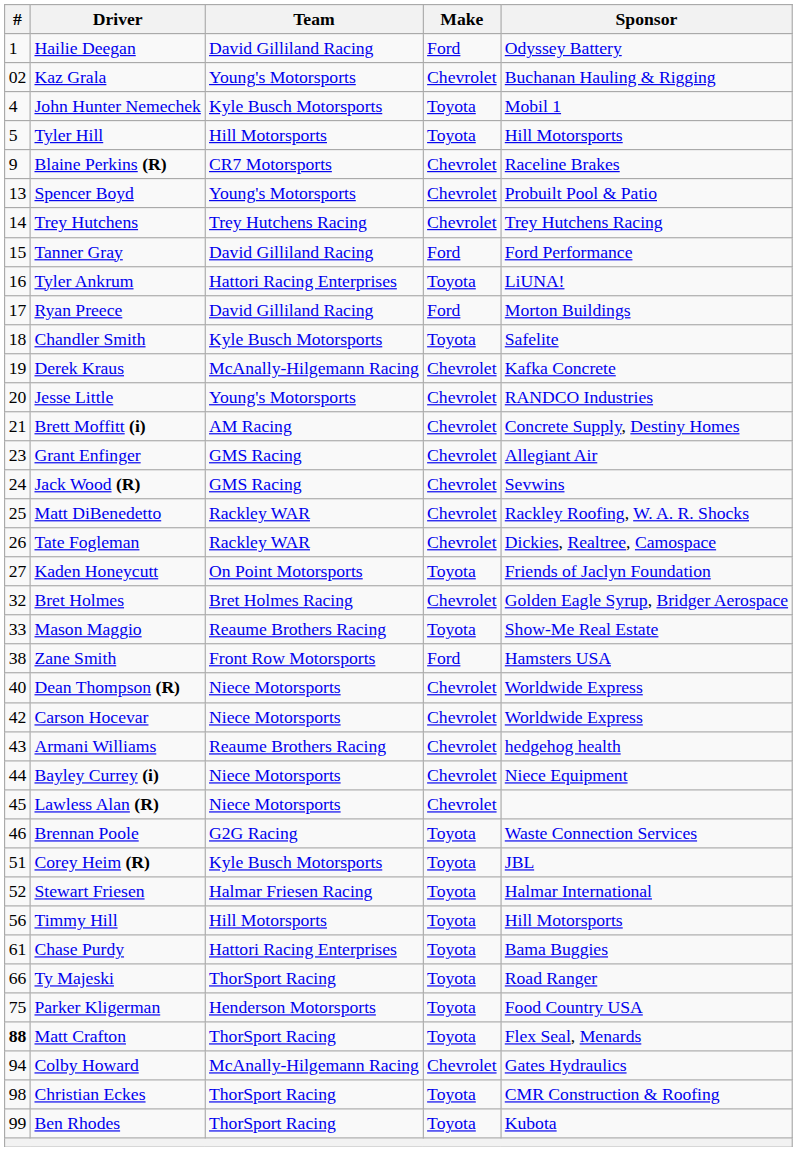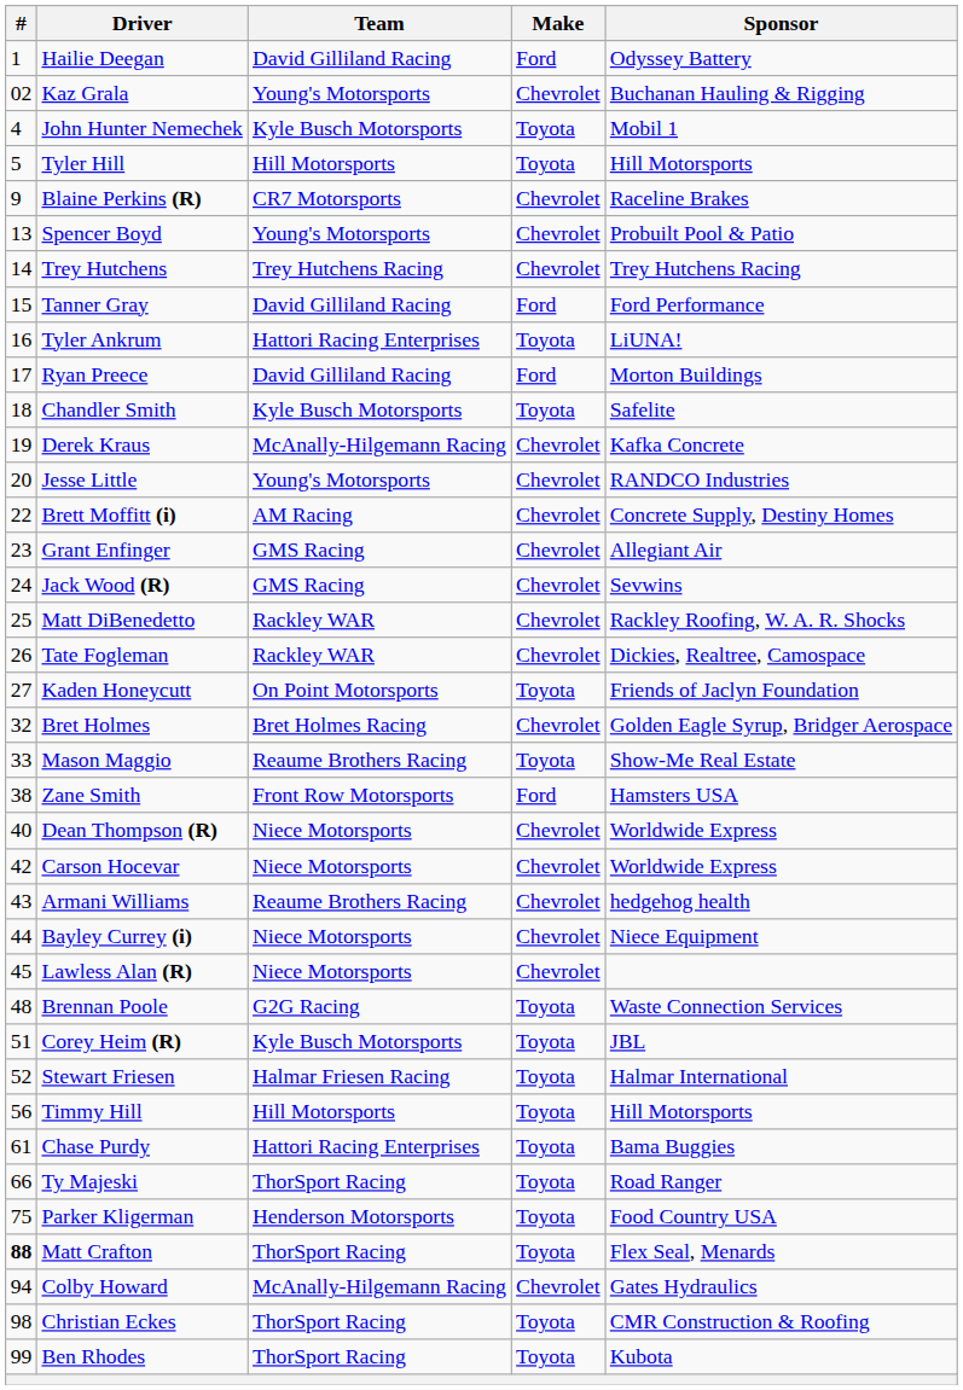Brett Moffitt (i) | #: 21 -> 22
Brennan Poole | #: 46 -> 48
